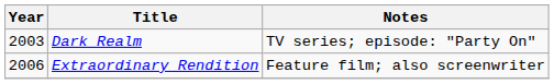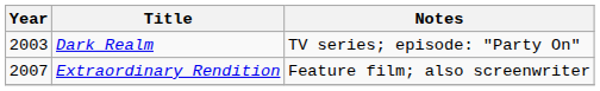Extraordinary Rendition | Year: 2006 -> 2007
